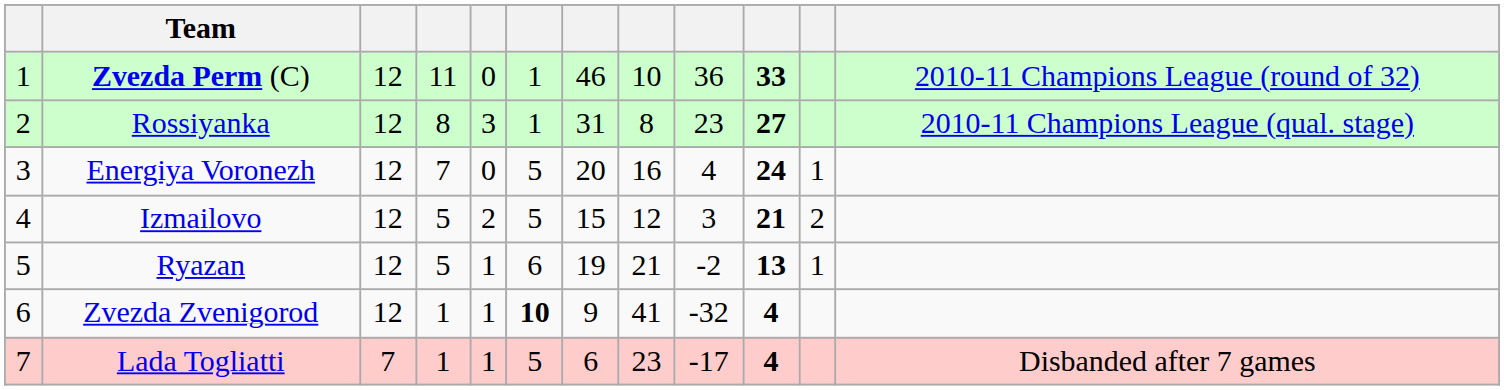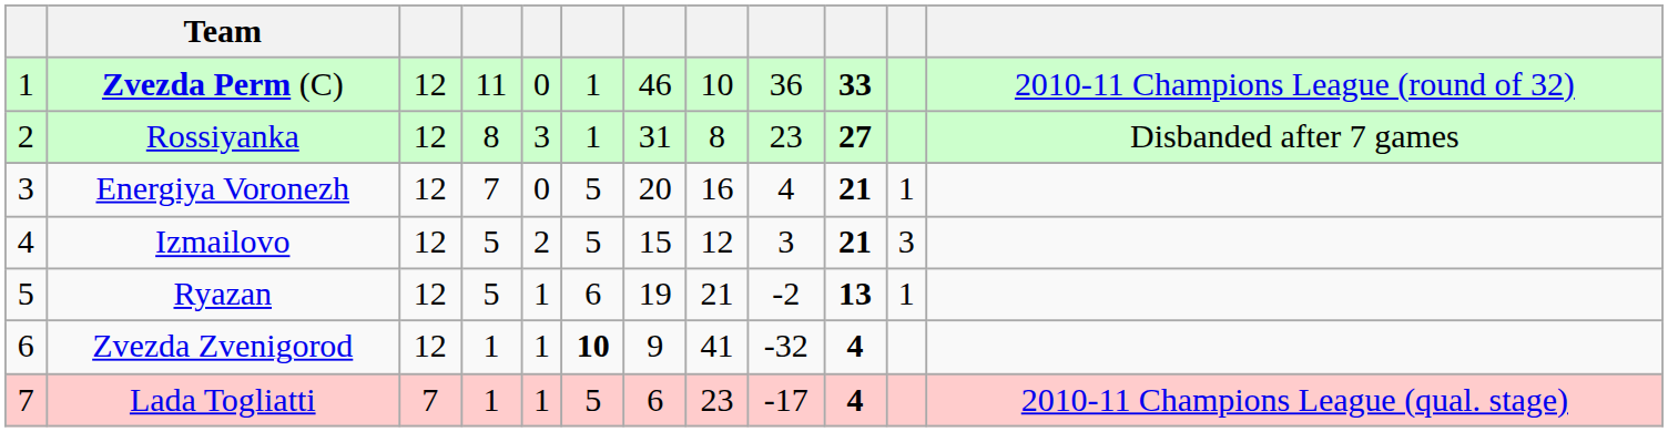Rossiyanka | column 12: 2010-11 Champions League (qual. stage) -> Disbanded after 7 games
Energiya Voronezh | column 10: 24 -> 21
Izmailovo | column 11: 2 -> 3
Lada Togliatti | column 12: Disbanded after 7 games -> 2010-11 Champions League (qual. stage)
